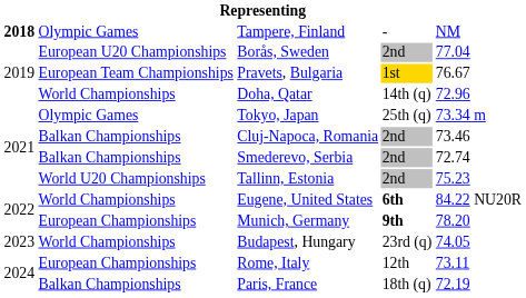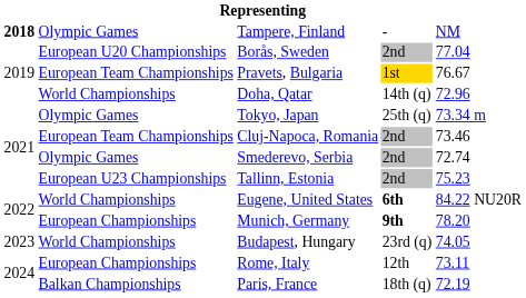Cluj-Napoca, Romania | column 2: Balkan Championships -> European Team Championships
Smederevo, Serbia | column 2: Balkan Championships -> Olympic Games
Tallinn, Estonia | column 2: World U20 Championships -> European U23 Championships
